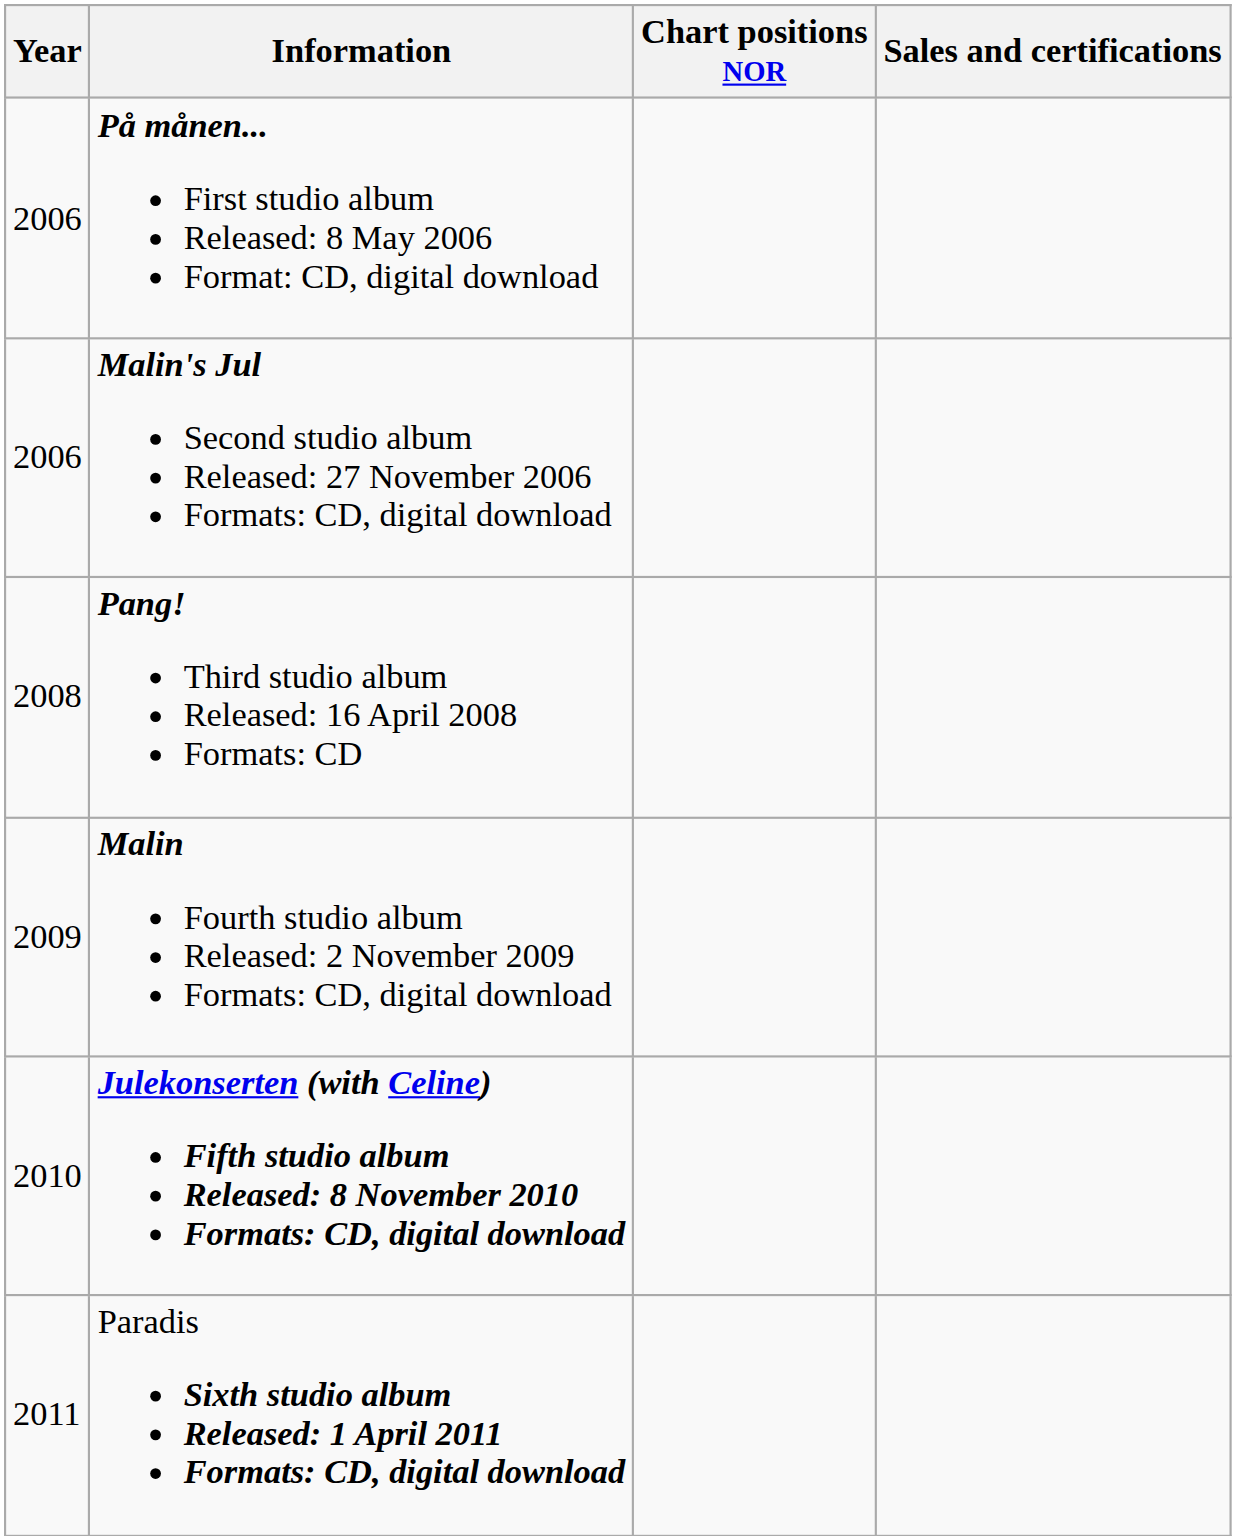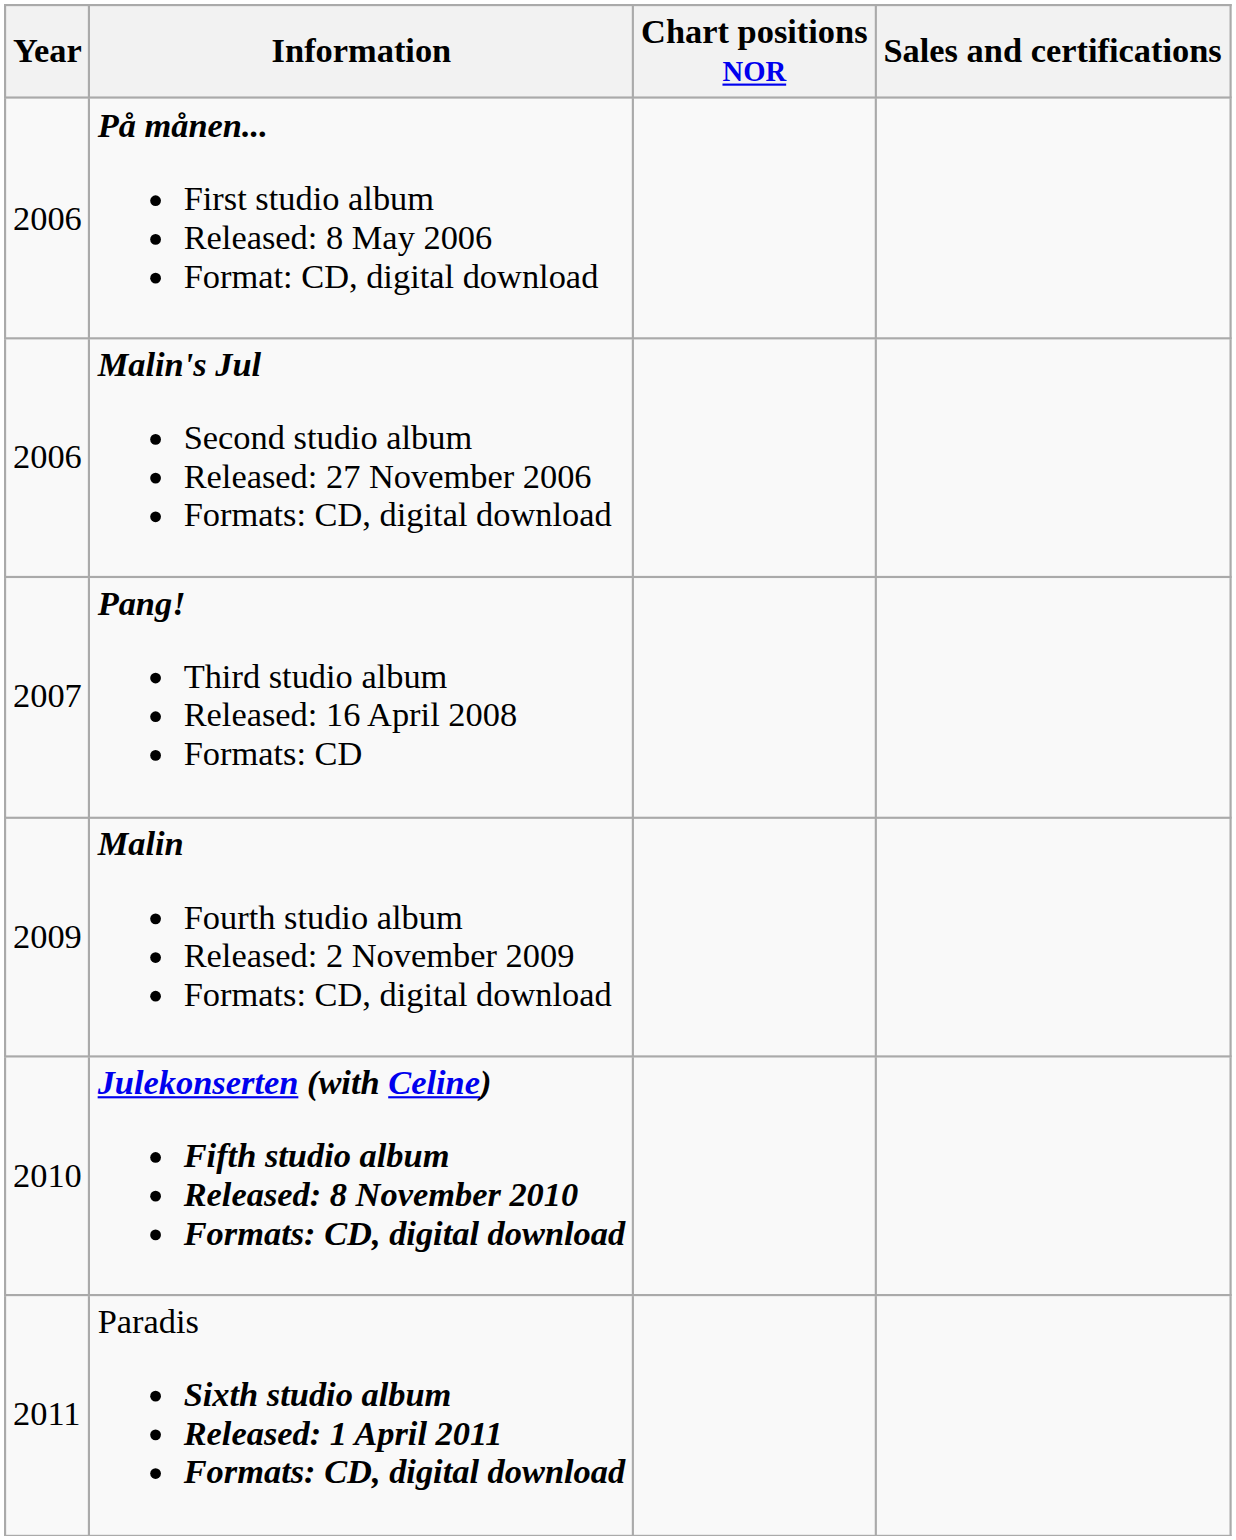Pang! Third studio album Released: 16 April 2008 Formats: CD | Year: 2008 -> 2007
